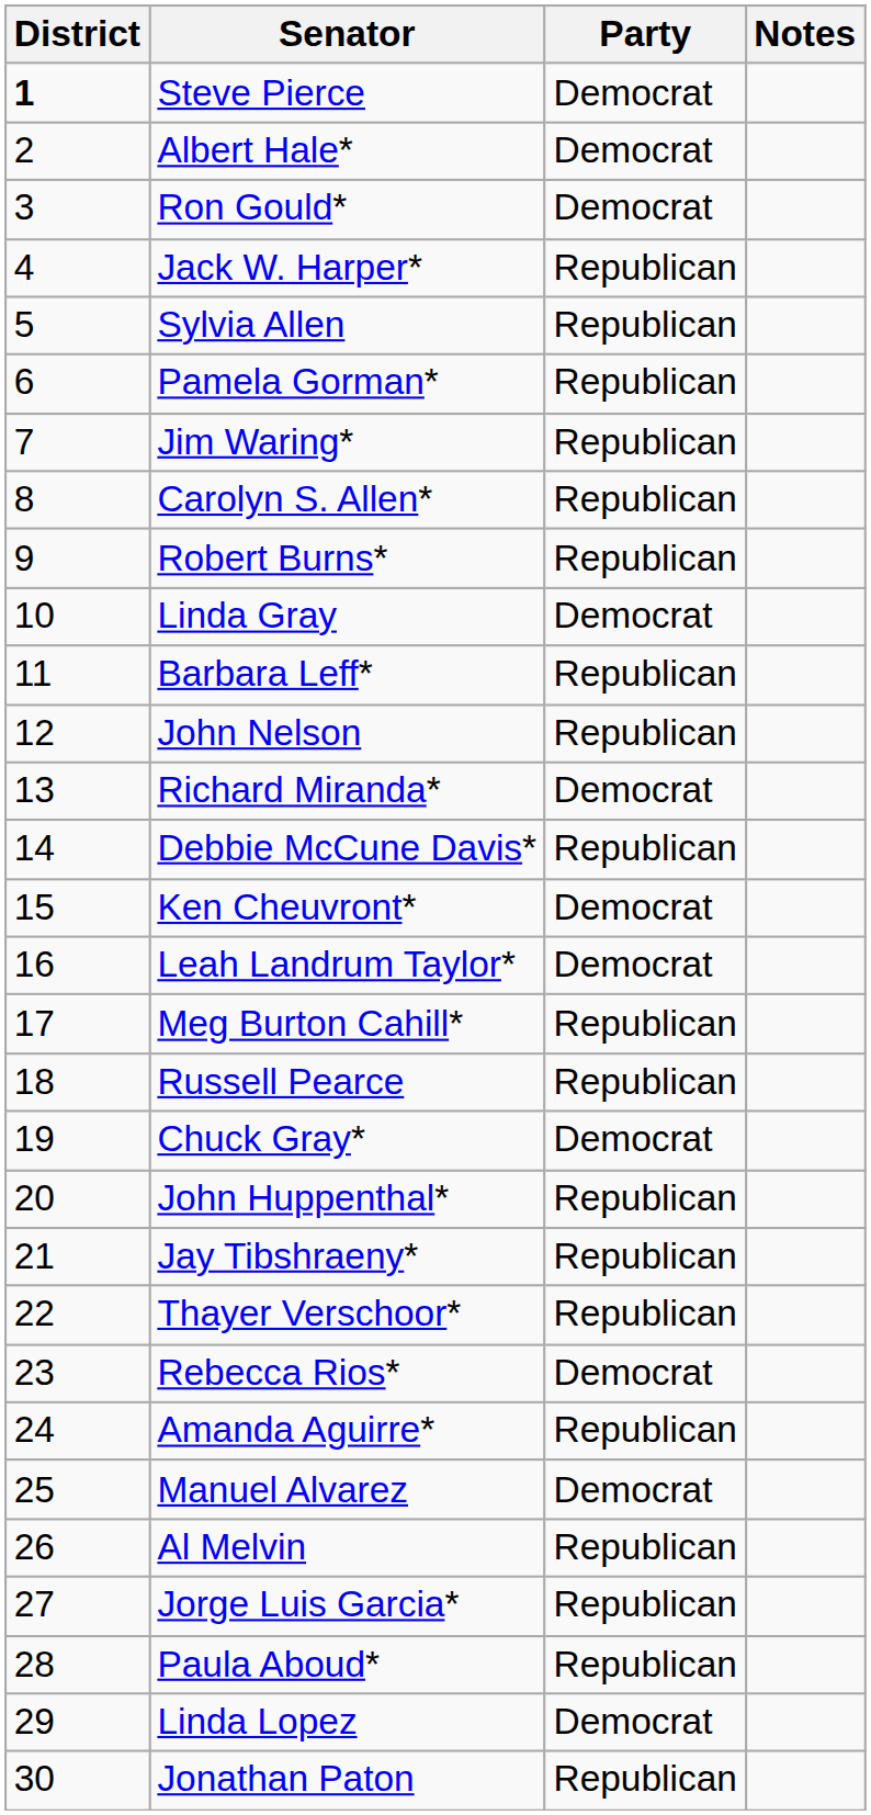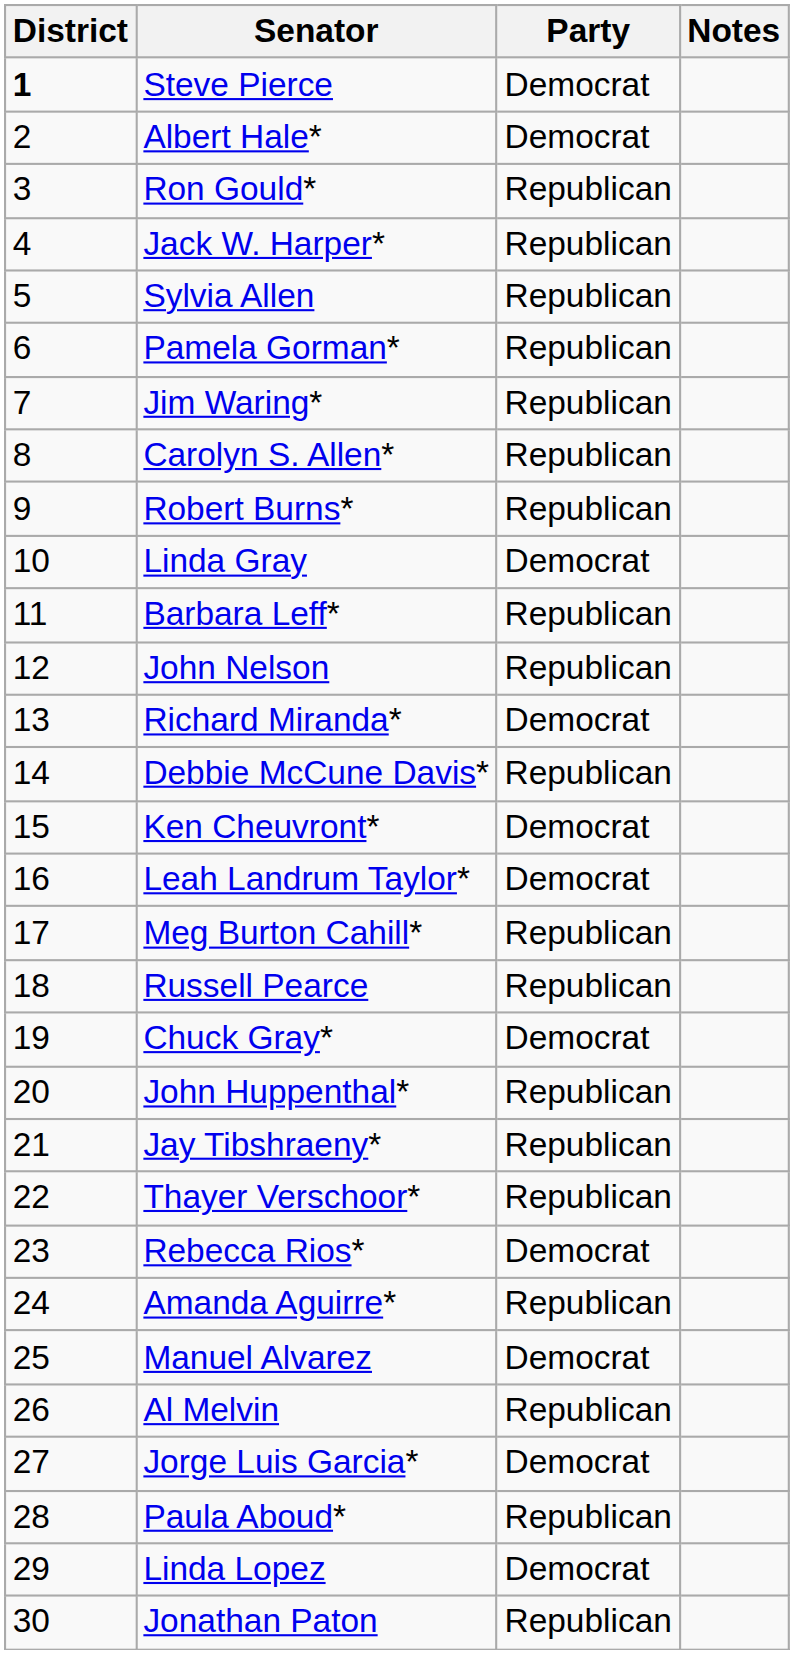Ron Gould* | Party: Democrat -> Republican
Jorge Luis Garcia* | Party: Republican -> Democrat
